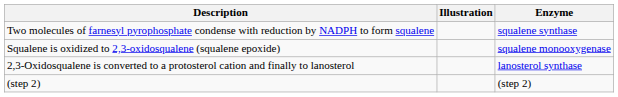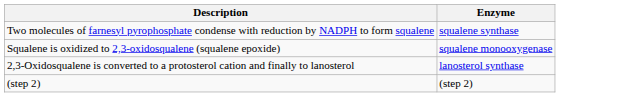- column: Illustration
